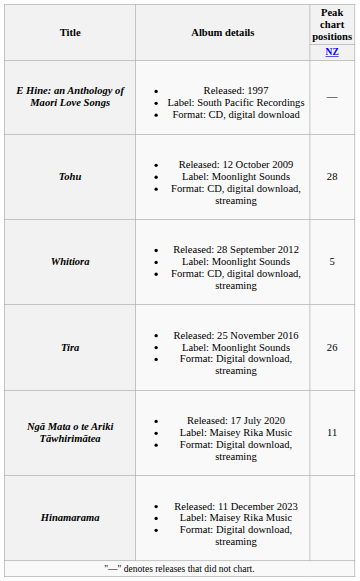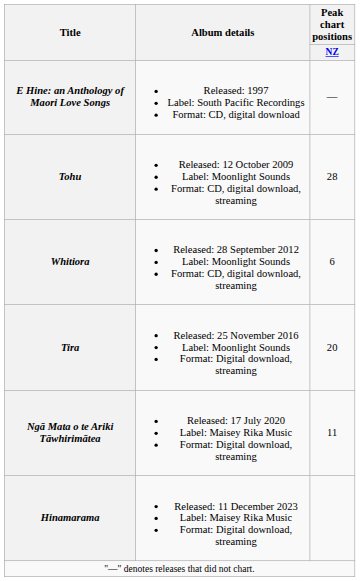Whitiora | Peak chart positions / NZ: 5 -> 6
Tira | Peak chart positions / NZ: 26 -> 20
